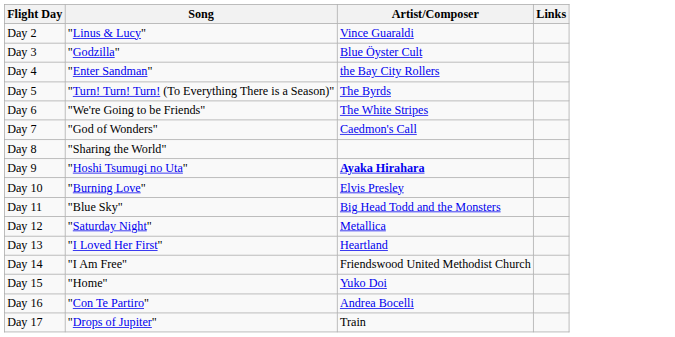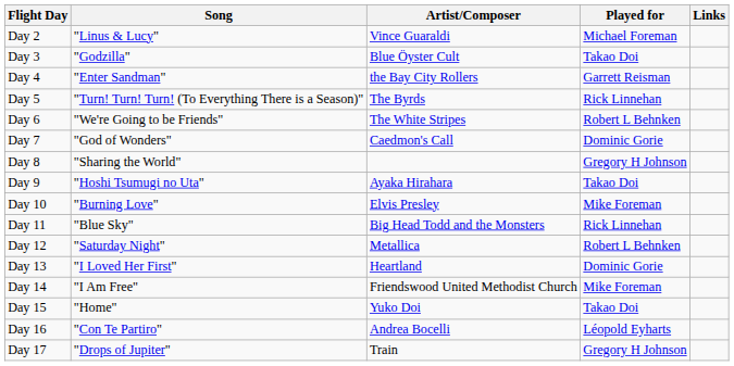+ column: Played for | Michael Foreman | Takao Doi | Garrett Reisman | Rick Linnehan | Robert L Behnken | Dominic Gorie | Gregory H Johnson | Takao Doi | Mike Foreman | Rick Linnehan | Robert L Behnken | Dominic Gorie | Mike Foreman | Takao Doi | Léopold Eyharts | Gregory H Johnson
Day 9 | Artist/Composer: bold -> normal
